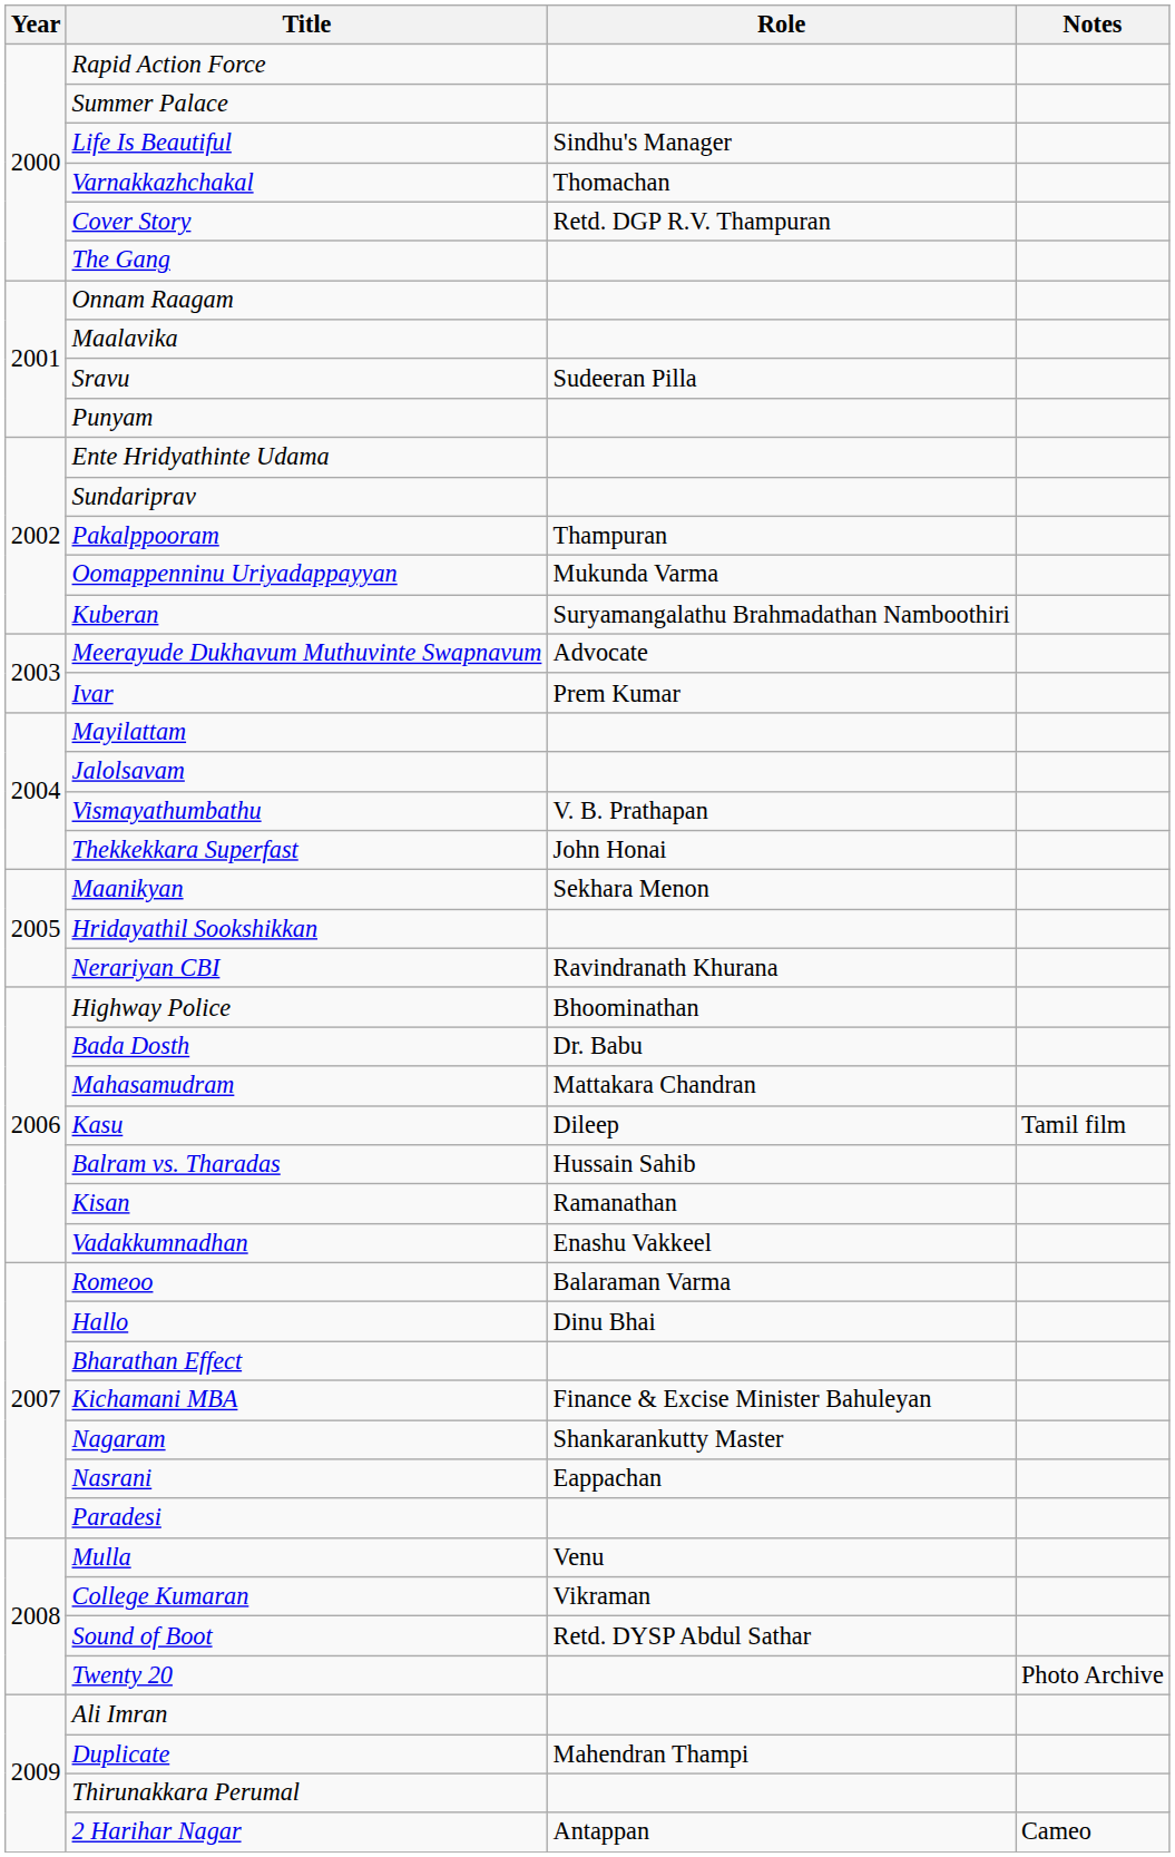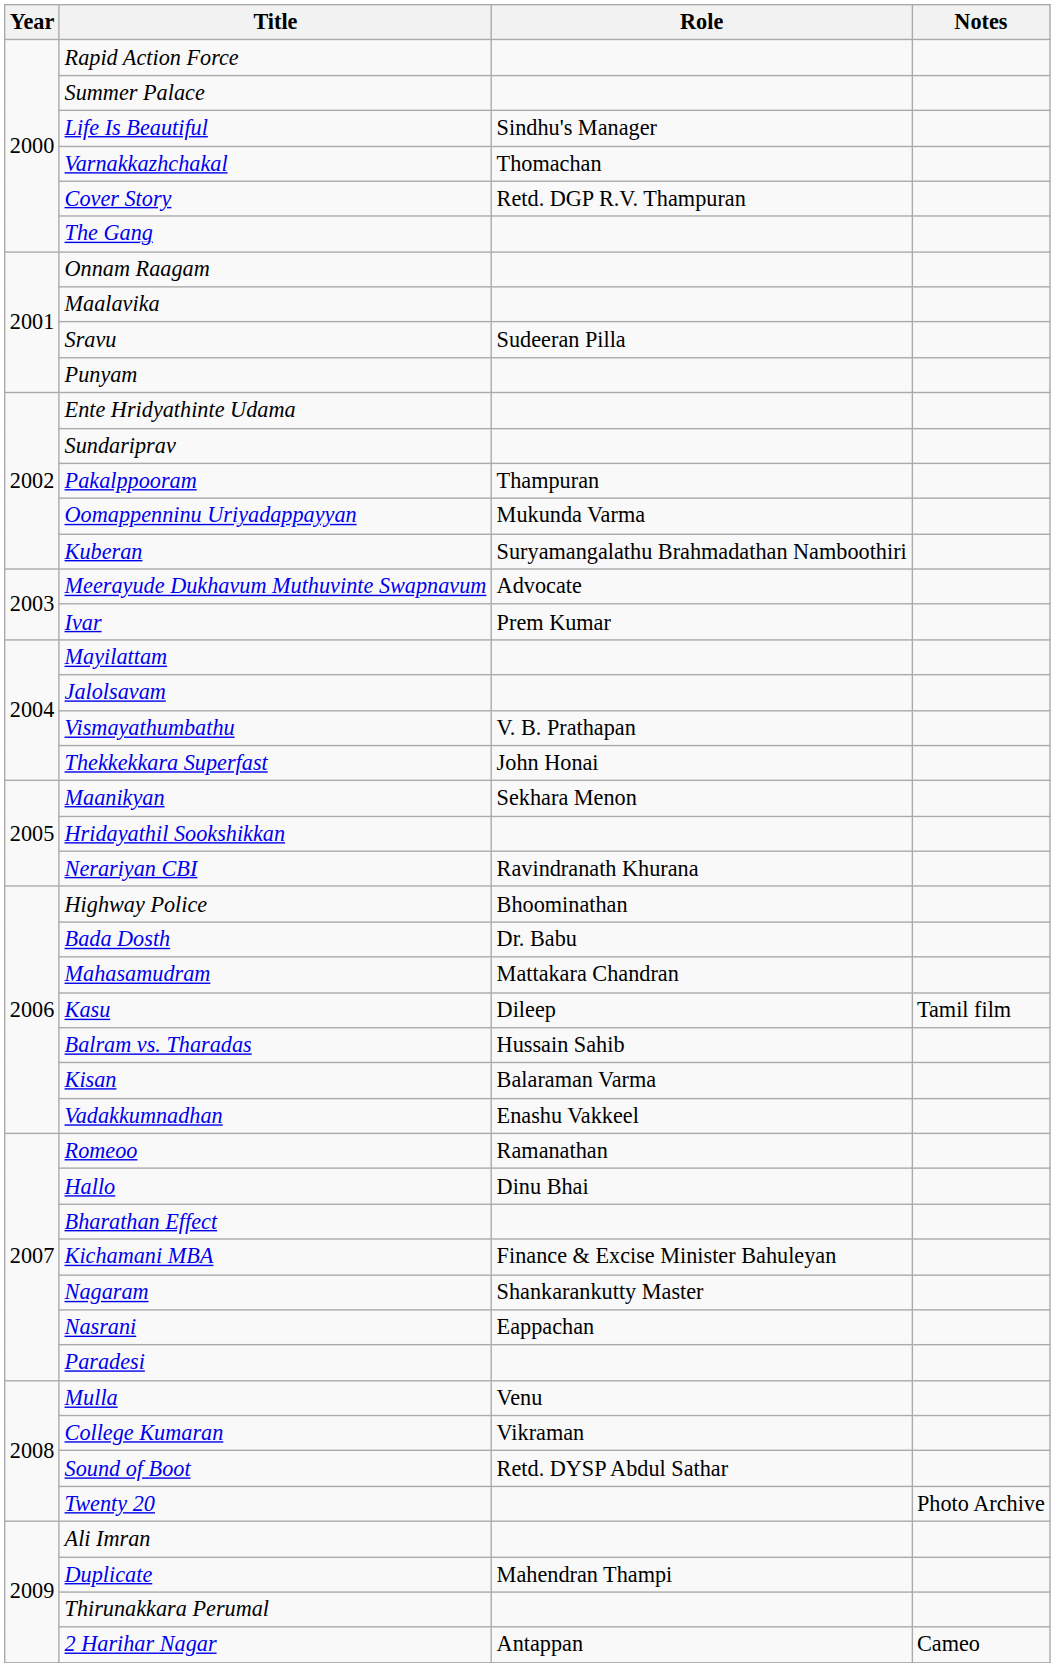Kisan | Role: Ramanathan -> Balaraman Varma
Romeoo | Role: Balaraman Varma -> Ramanathan
